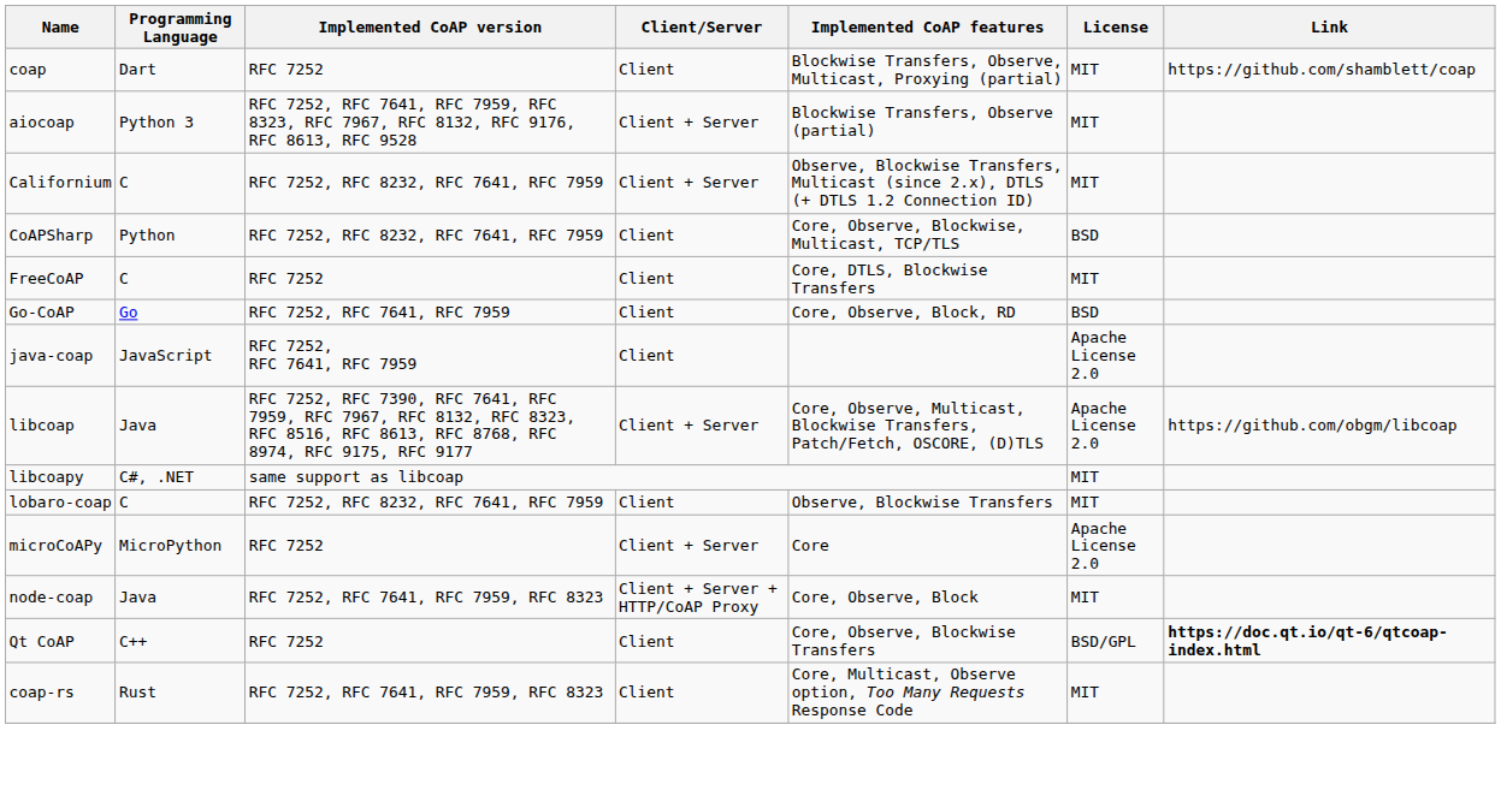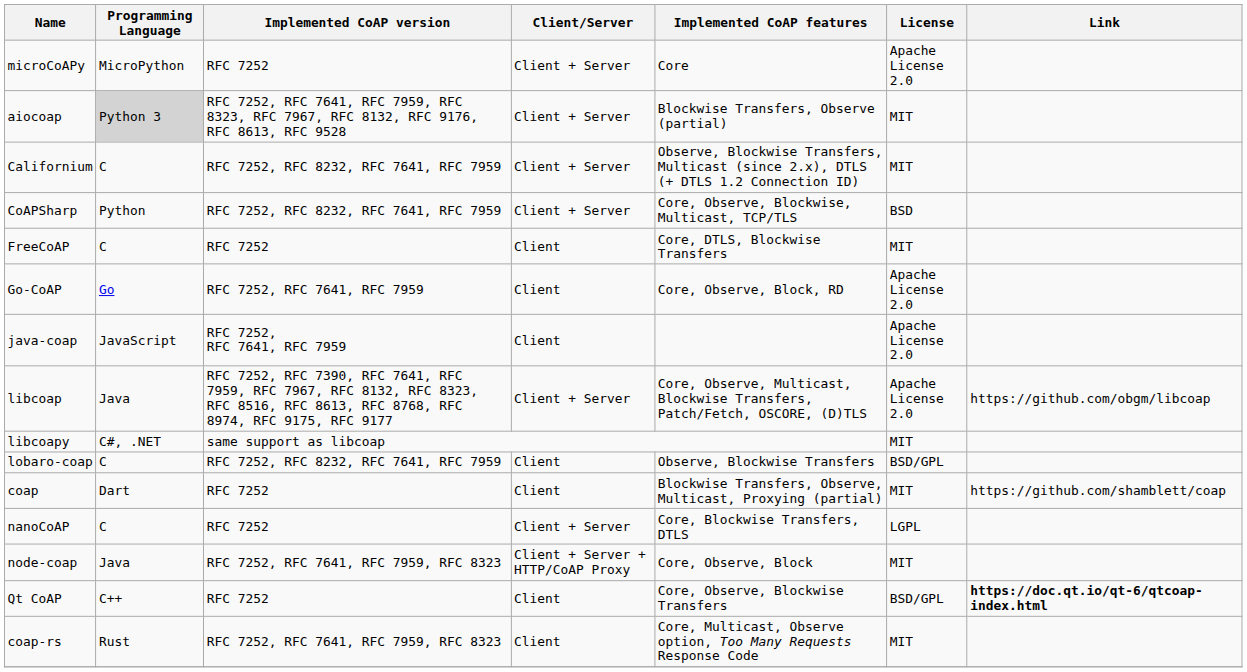rows swapped: coap <-> microCoAPy
aiocoap | Programming Language: no background -> lightgrey background
CoAPSharp | Client/Server: Client -> Client + Server
Go-CoAP | License: BSD -> Apache License 2.0
lobaro-coap | License: MIT -> BSD/GPL
+ row: nanoCoAP | C | RFC 7252 | Client + Server | Core, Blockwise Transfers, DTLS | LGPL
